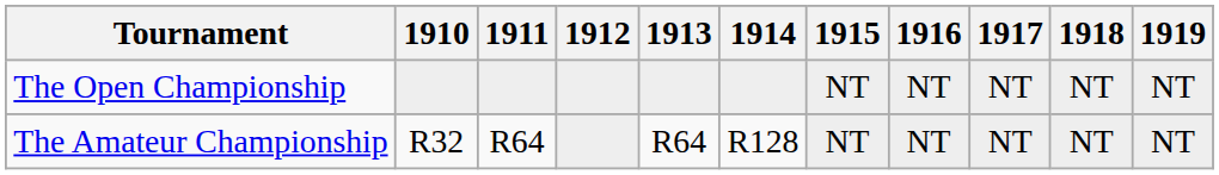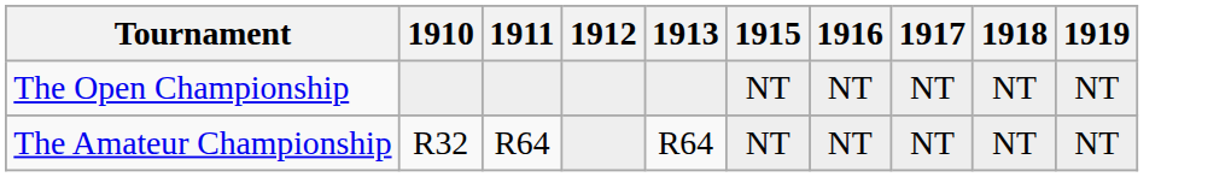- column: 1914 | R128
